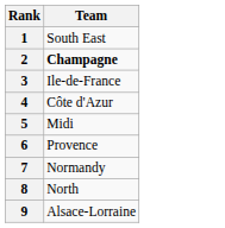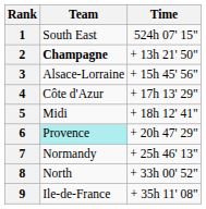+ column: Time | 524h 07' 15" | + 13h 21' 50" | + 15h 45' 56" | + 17h 13' 29" | + 18h 12' 41" | + 20h 47' 29" | + 25h 46' 13" | + 33h 00' 52" | + 35h 11' 08"
3 | Team: Ile-de-France -> Alsace-Lorraine
6 | Team: no background -> paleturquoise background
9 | Team: Alsace-Lorraine -> Ile-de-France
